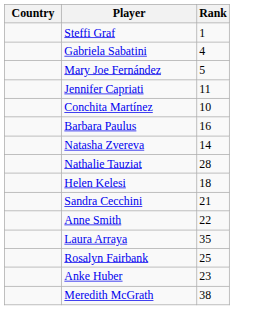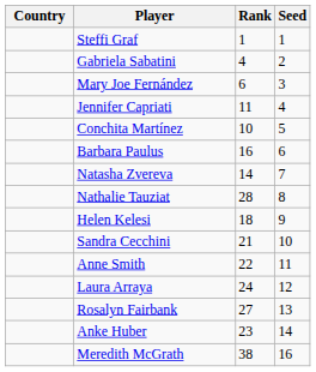+ column: Seed | 1 | 2 | 3 | 4 | 5 | 6 | 7 | 8 | 9 | 10 | 11 | 12 | 13 | 14 | 16
Mary Joe Fernández | Rank: 5 -> 6
Laura Arraya | Rank: 35 -> 24
Rosalyn Fairbank | Rank: 25 -> 27
